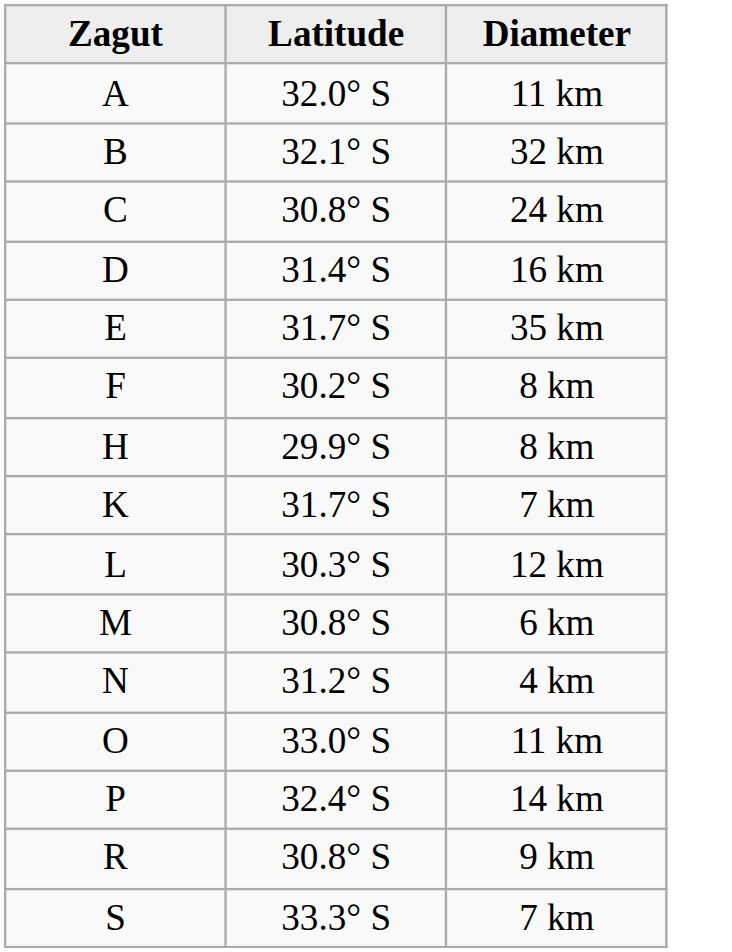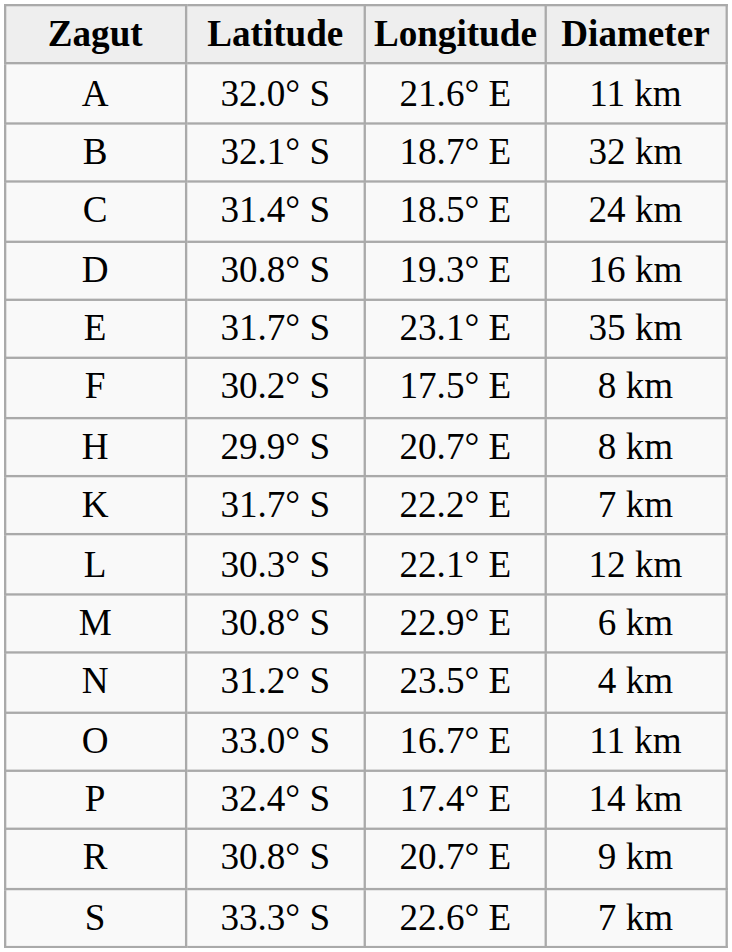+ column: Longitude | 21.6° E | 18.7° E | 18.5° E | 19.3° E | 23.1° E | 17.5° E | 20.7° E | 22.2° E | 22.1° E | 22.9° E | 23.5° E | 16.7° E | 17.4° E | 20.7° E | 22.6° E
C | Latitude: 30.8° S -> 31.4° S
D | Latitude: 31.4° S -> 30.8° S
